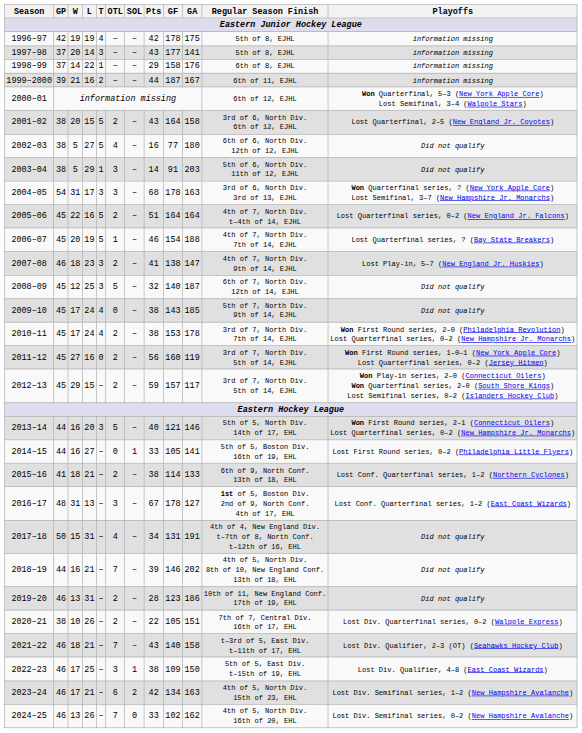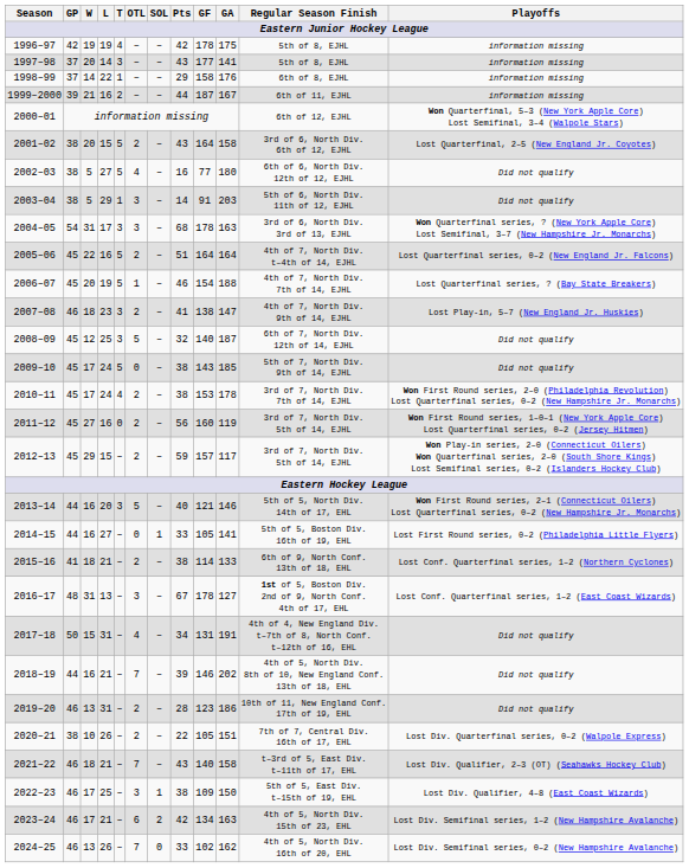2009–10 | T: 4 -> 5
